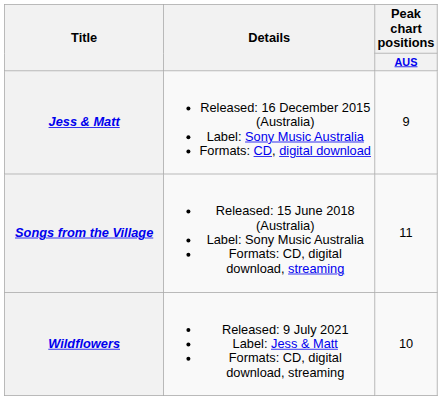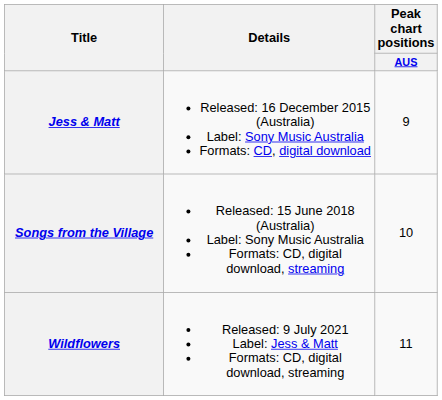Songs from the Village | Peak chart positions / AUS: 11 -> 10
Wildflowers | Peak chart positions / AUS: 10 -> 11
